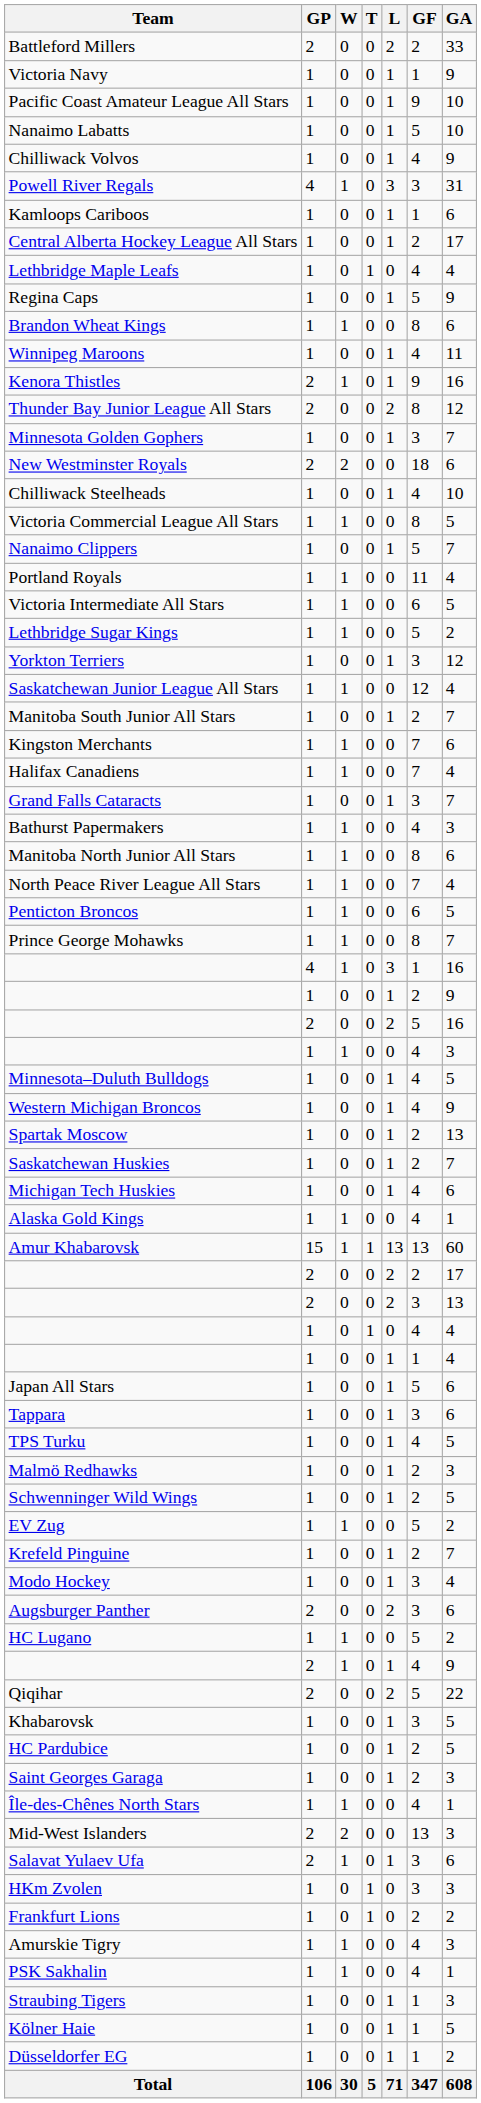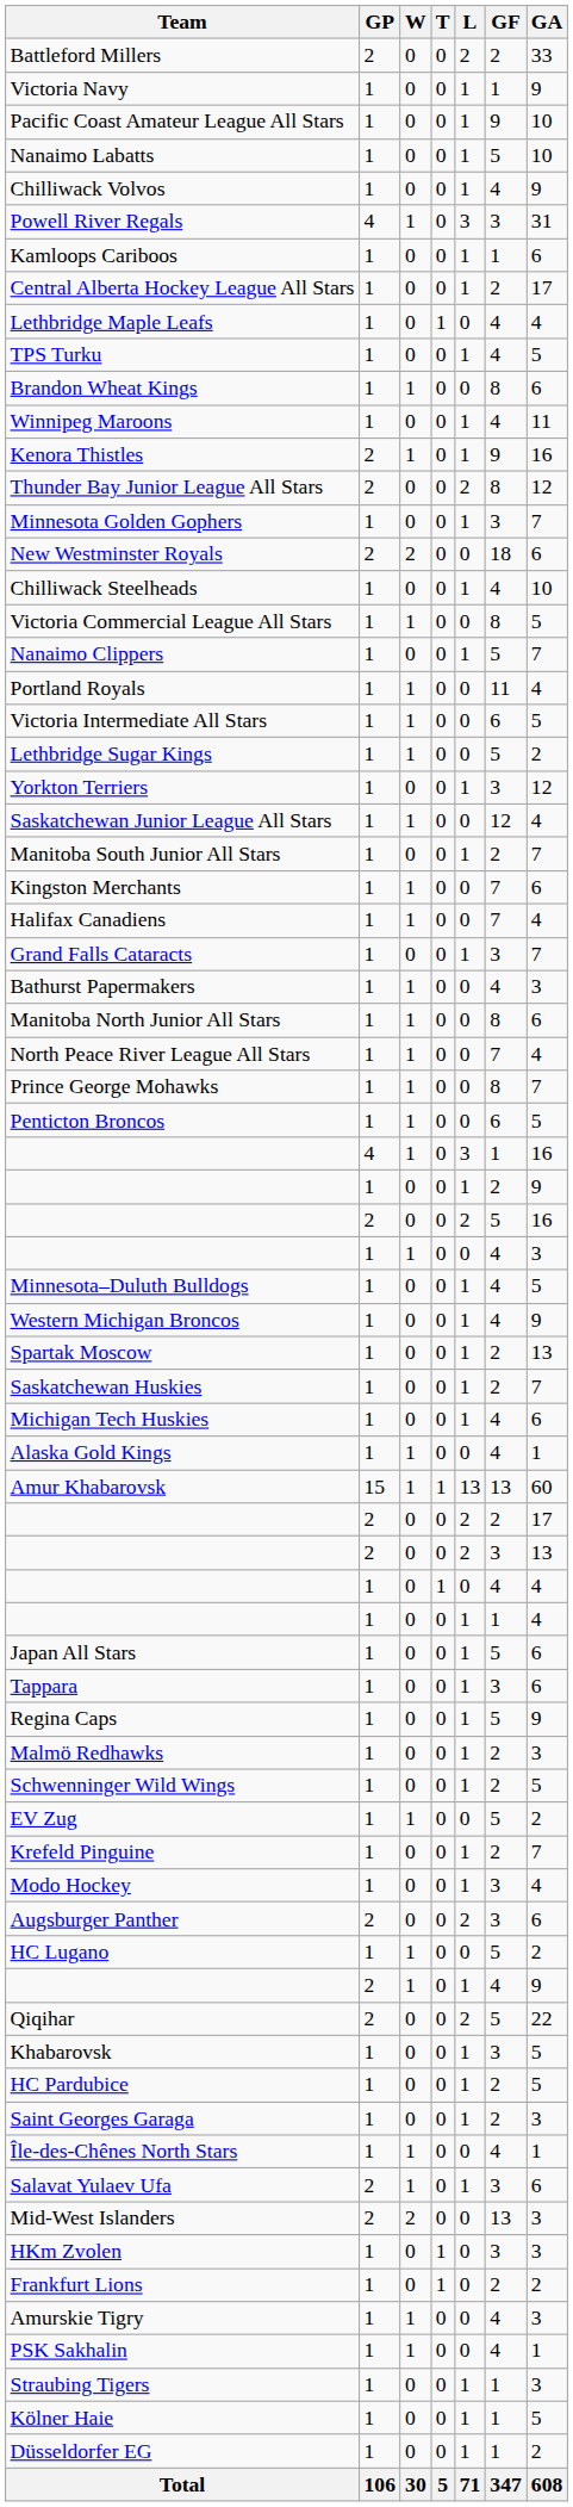rows swapped: Regina Caps <-> TPS Turku
rows swapped: Prince George Mohawks <-> Penticton Broncos
rows swapped: Salavat Yulaev Ufa <-> Mid-West Islanders
